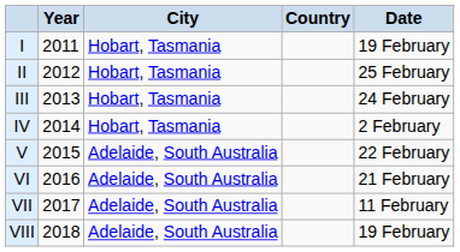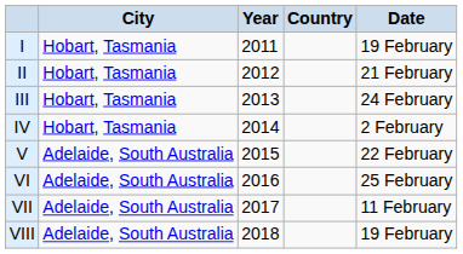columns swapped: Year <-> City
II | Date: 25 February -> 21 February
VI | Date: 21 February -> 25 February
